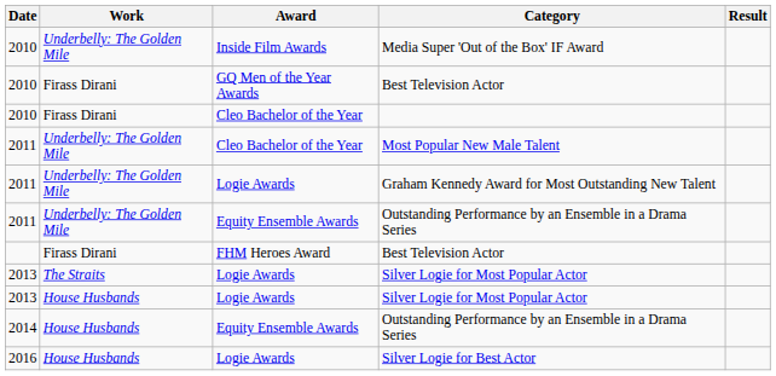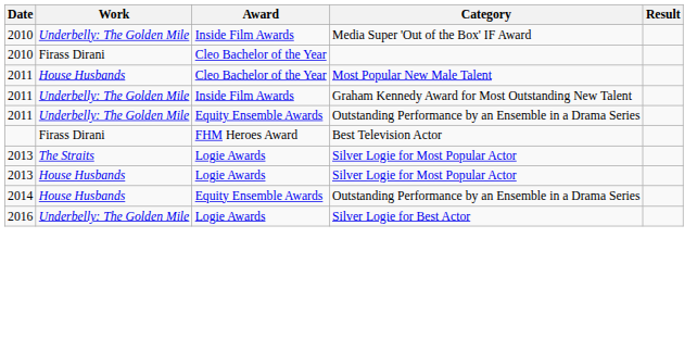- row: 2010 | Firass Dirani | GQ Men of the Year Awards | Best Television Actor
Most Popular New Male Talent | Work: Underbelly: The Golden Mile -> House Husbands
Graham Kennedy Award for Most Outstanding New Talent | Award: Logie Awards -> Inside Film Awards
Silver Logie for Best Actor | Work: House Husbands -> Underbelly: The Golden Mile
